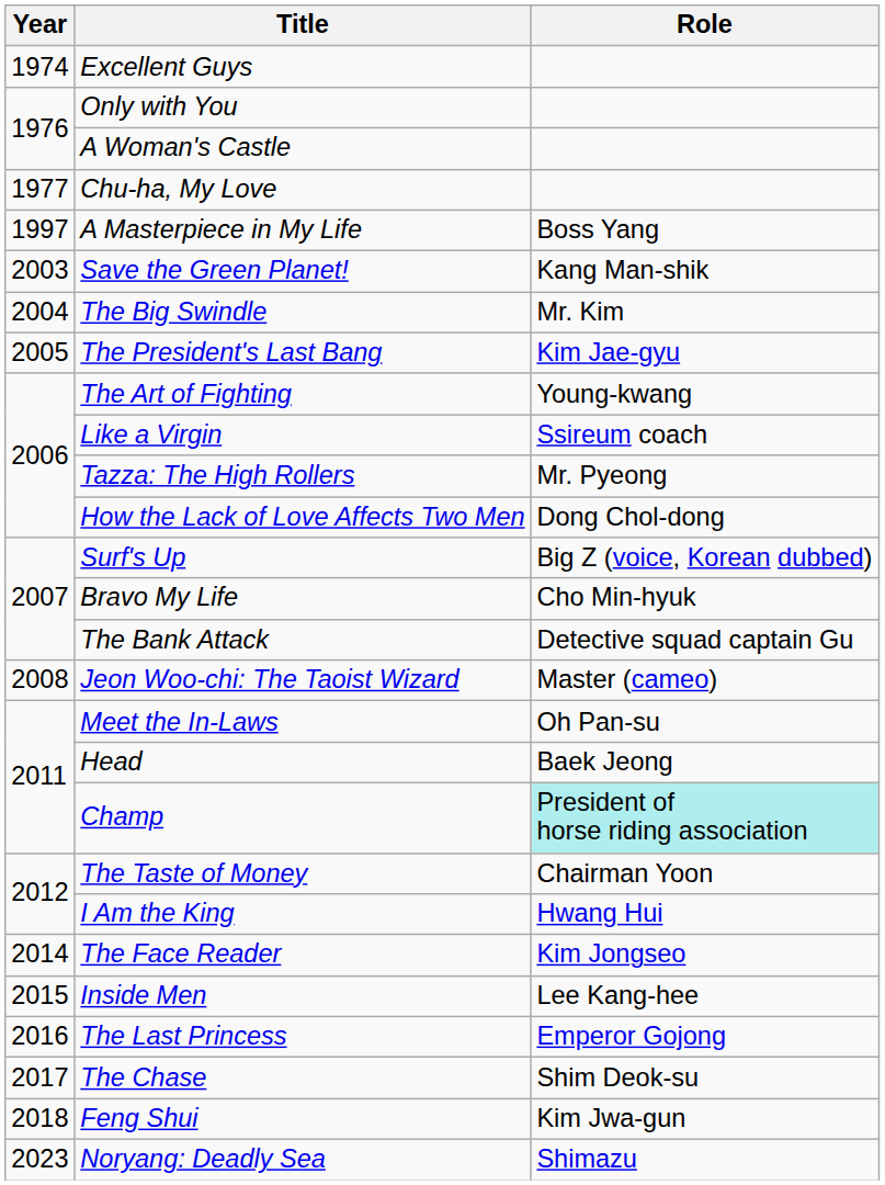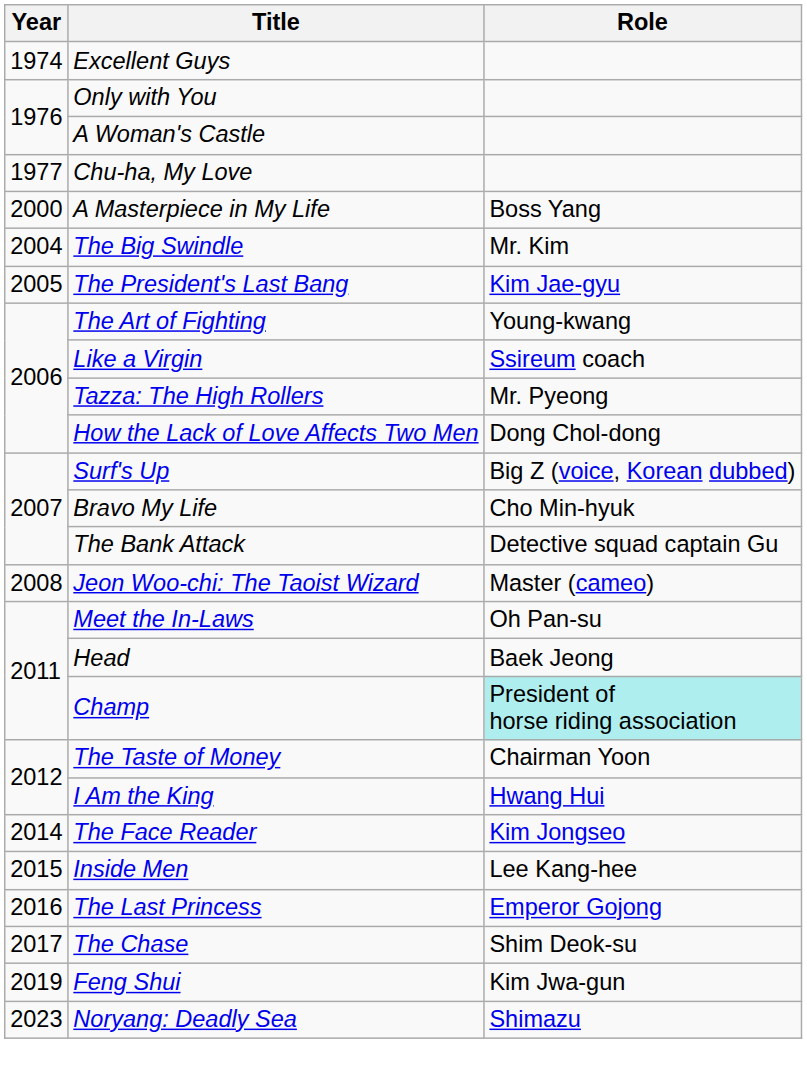A Masterpiece in My Life | Year: 1997 -> 2000
- row: 2003 | Save the Green Planet! | Kang Man-shik
Feng Shui | Year: 2018 -> 2019
